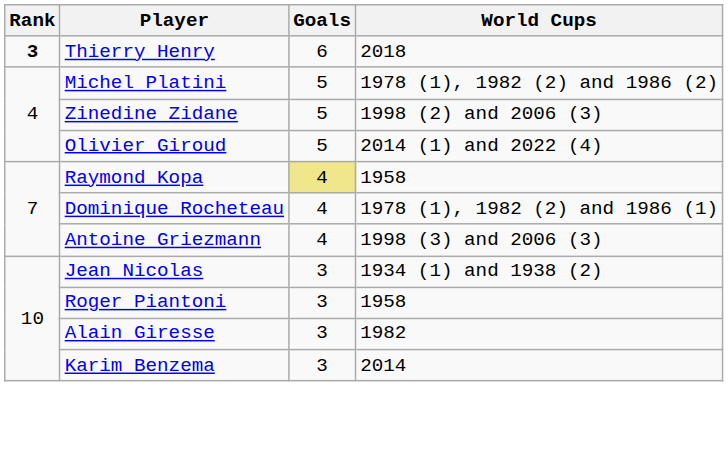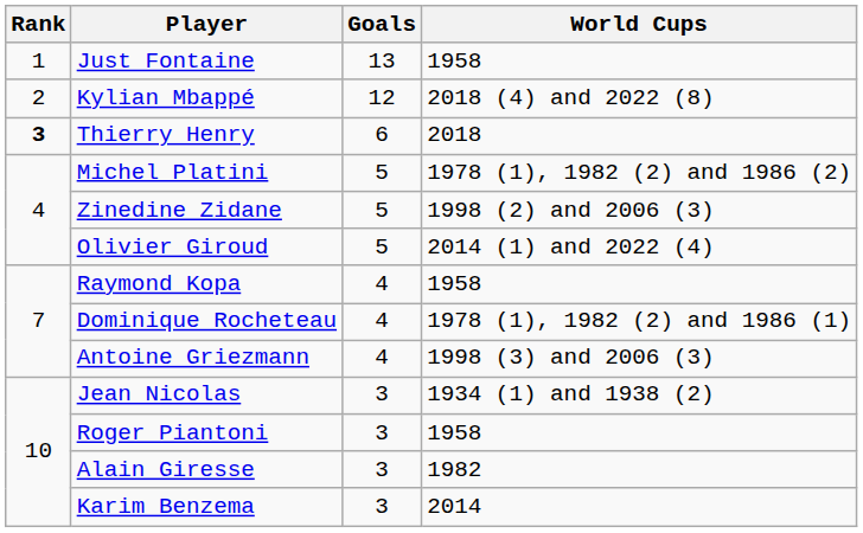+ row: 1 | Just Fontaine | 13 | 1958
+ row: 2 | Kylian Mbappé | 12 | 2018 (4) and 2022 (8)
Raymond Kopa | Goals: khaki background -> no background
